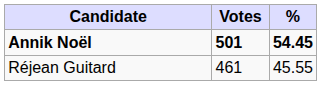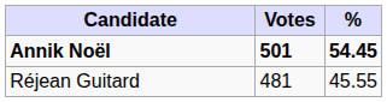Réjean Guitard | Votes: 461 -> 481
